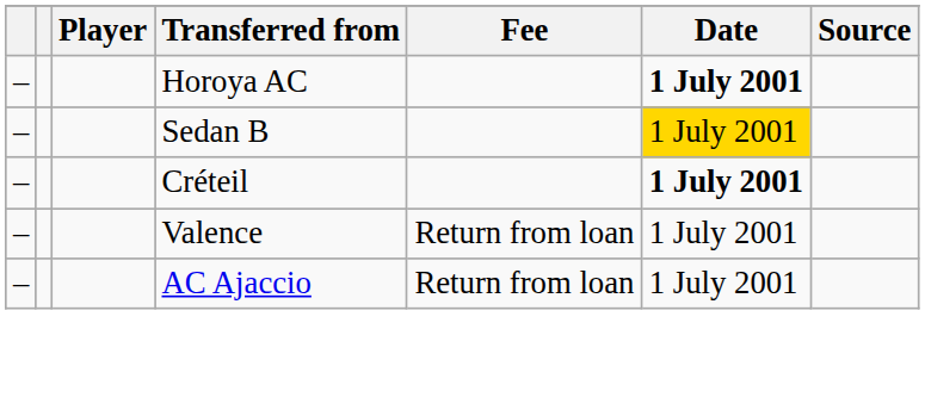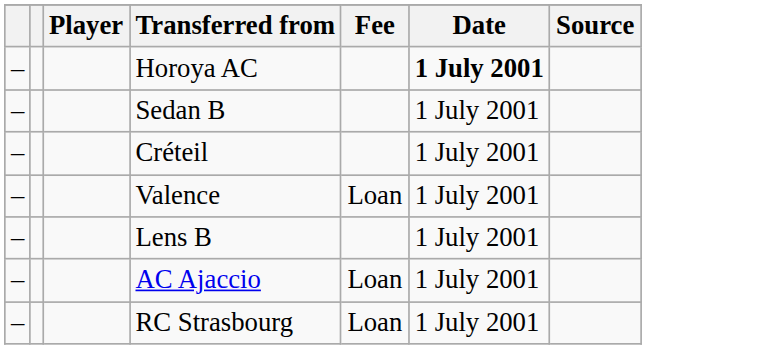Sedan B | Date: gold background -> no background
Créteil | Date: bold -> normal
Valence | Fee: Return from loan -> Loan
+ row: – | Lens B | 1 July 2001
AC Ajaccio | Fee: Return from loan -> Loan
+ row: – | RC Strasbourg | Loan | 1 July 2001
